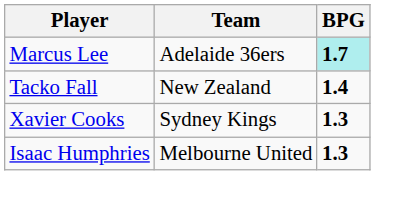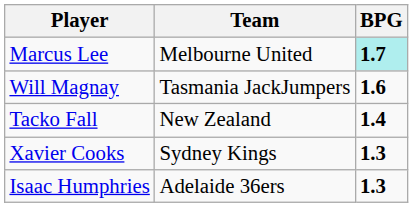Marcus Lee | Team: Adelaide 36ers -> Melbourne United
+ row: Will Magnay | Tasmania JackJumpers | 1.6
Isaac Humphries | Team: Melbourne United -> Adelaide 36ers
